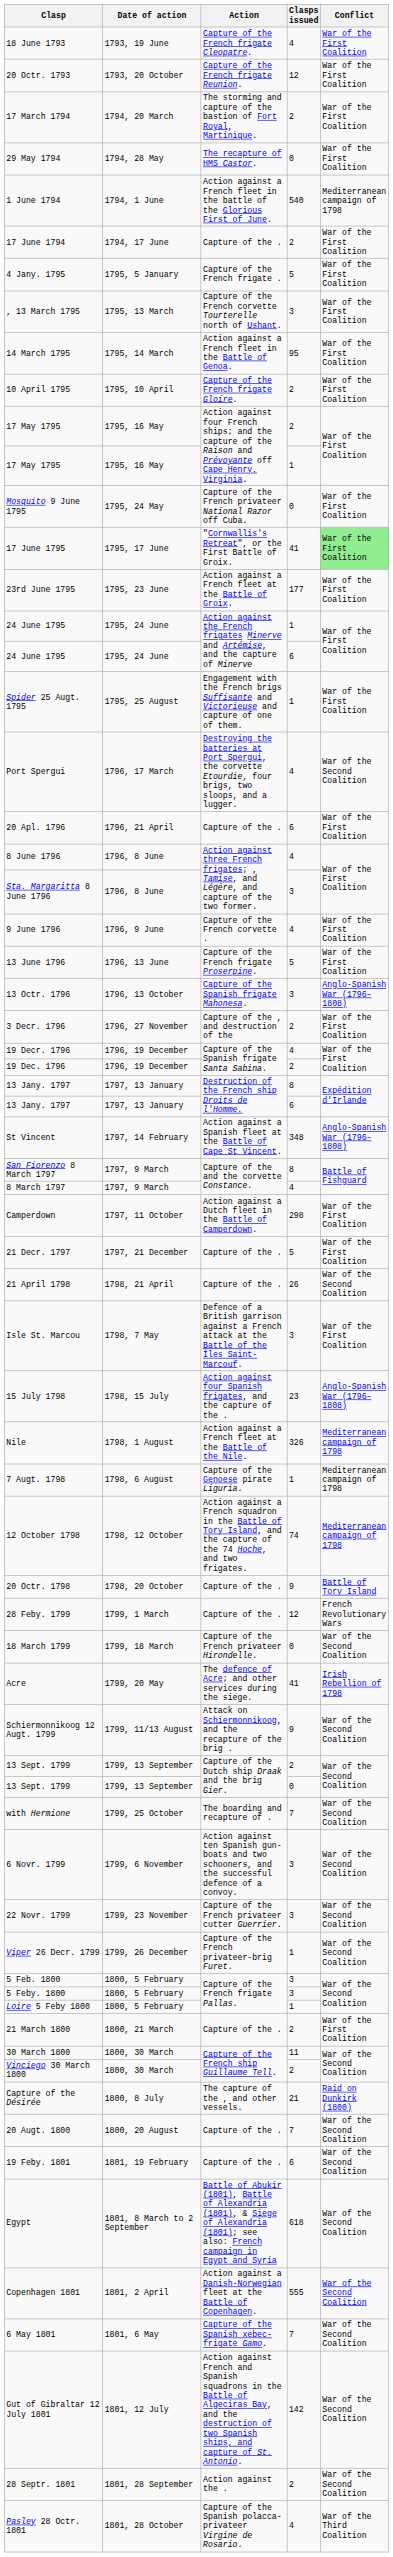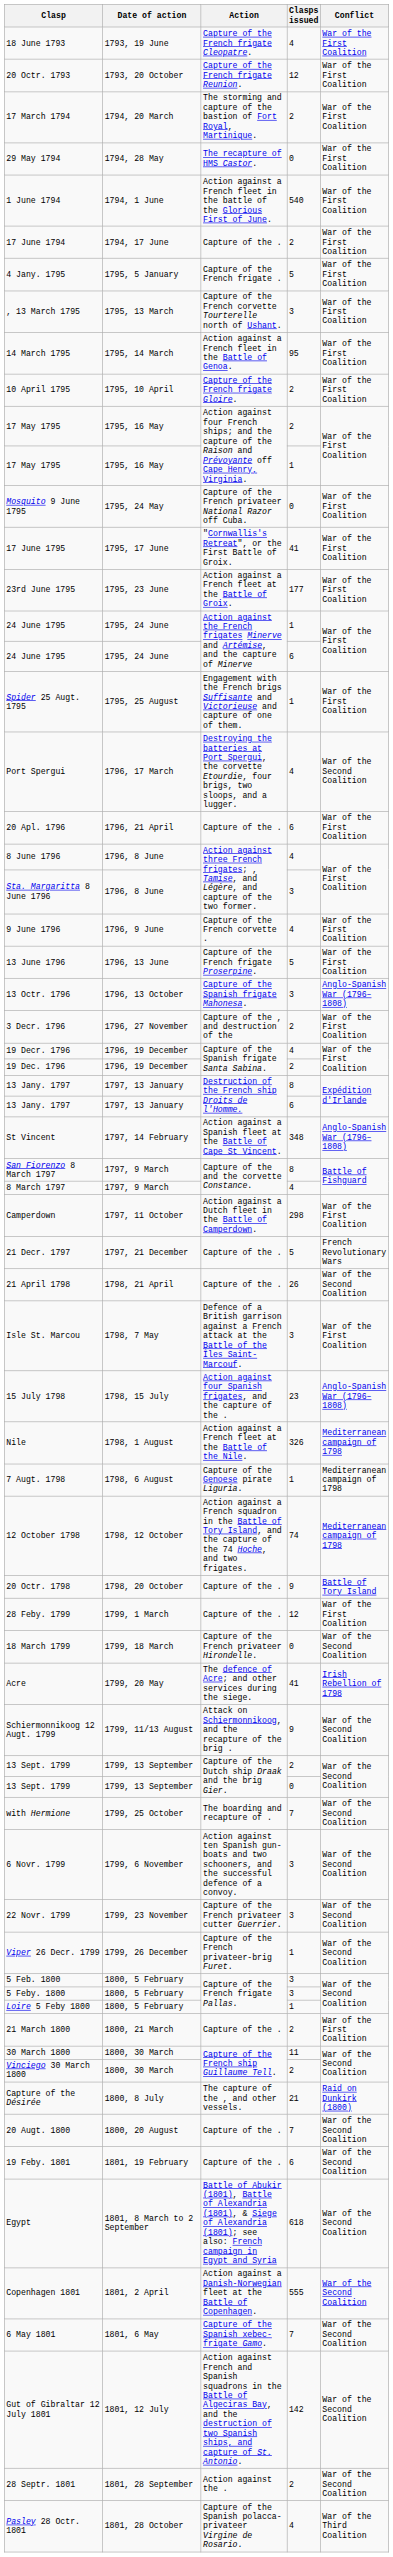1 June 1794 | Conflict: Mediterranean campaign of 1798 -> War of the First Coalition
17 June 1795 | Conflict: lightgreen background -> no background
21 Decr. 1797 | Conflict: War of the First Coalition -> French Revolutionary Wars
28 Feby. 1799 | Conflict: French Revolutionary Wars -> War of the First Coalition
